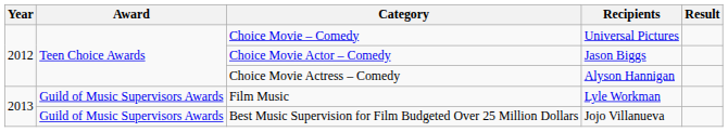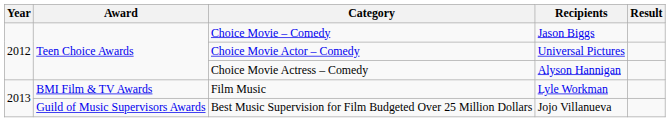Choice Movie – Comedy | Recipients: Universal Pictures -> Jason Biggs
Choice Movie Actor – Comedy | Recipients: Jason Biggs -> Universal Pictures
Film Music | Award: Guild of Music Supervisors Awards -> BMI Film & TV Awards
